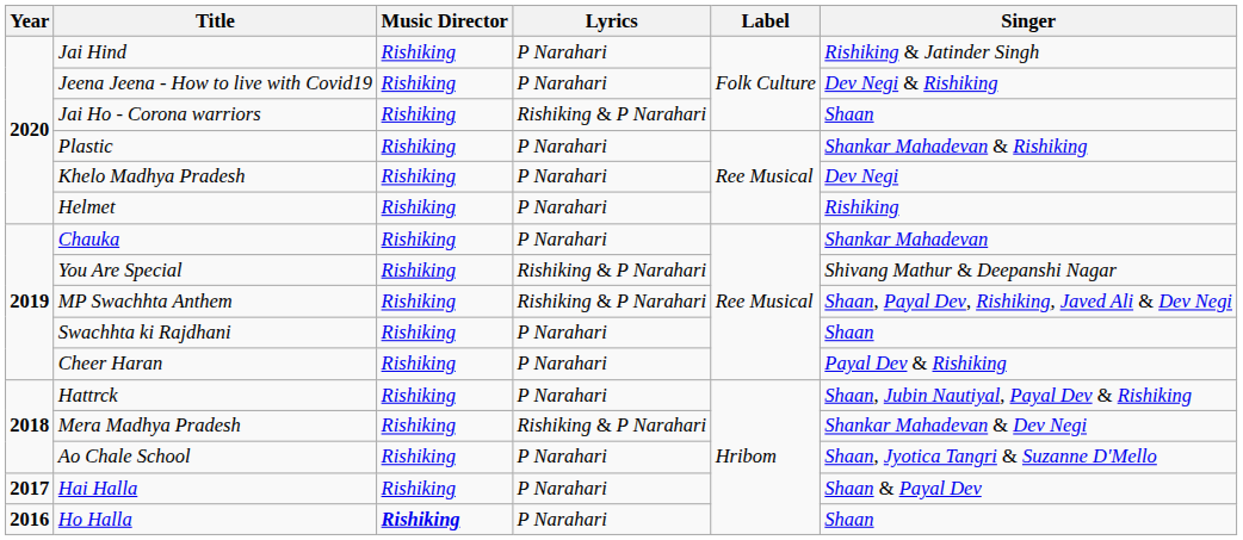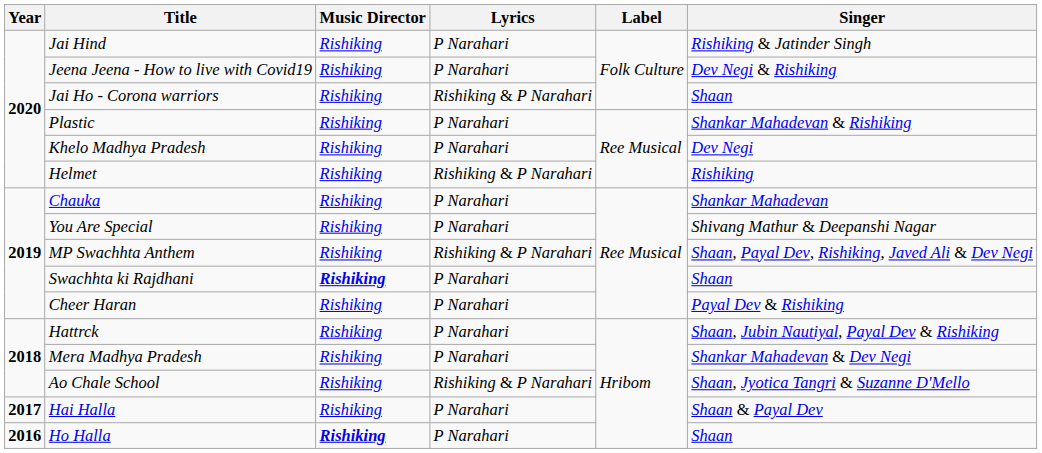Helmet | Lyrics: P Narahari -> Rishiking & P Narahari
You Are Special | Lyrics: Rishiking & P Narahari -> P Narahari
Swachhta ki Rajdhani | Music Director: normal -> bold
Mera Madhya Pradesh | Lyrics: Rishiking & P Narahari -> P Narahari
Ao Chale School | Lyrics: P Narahari -> Rishiking & P Narahari
